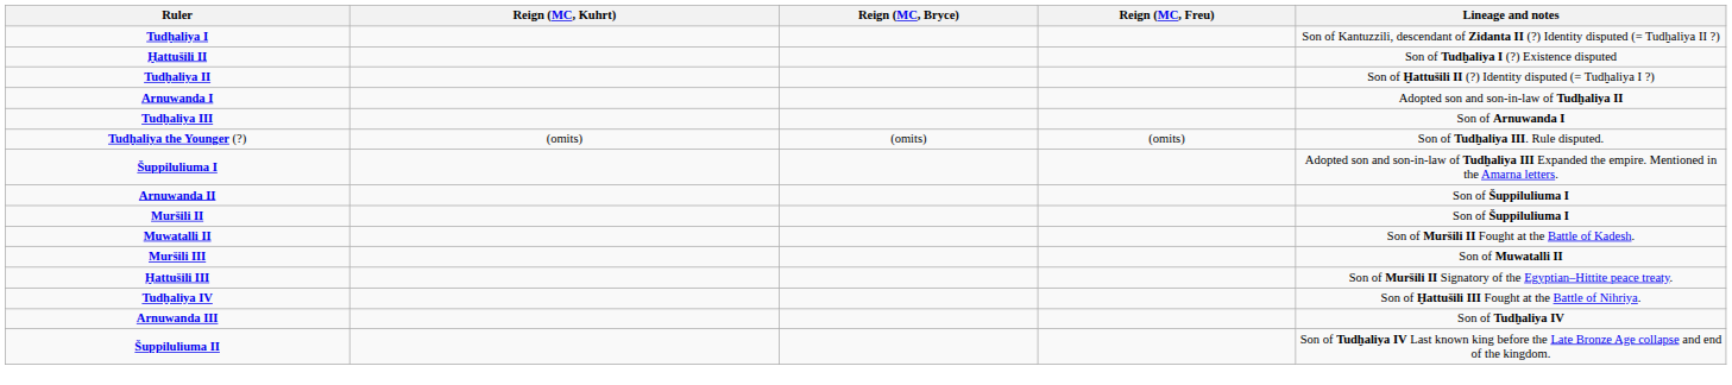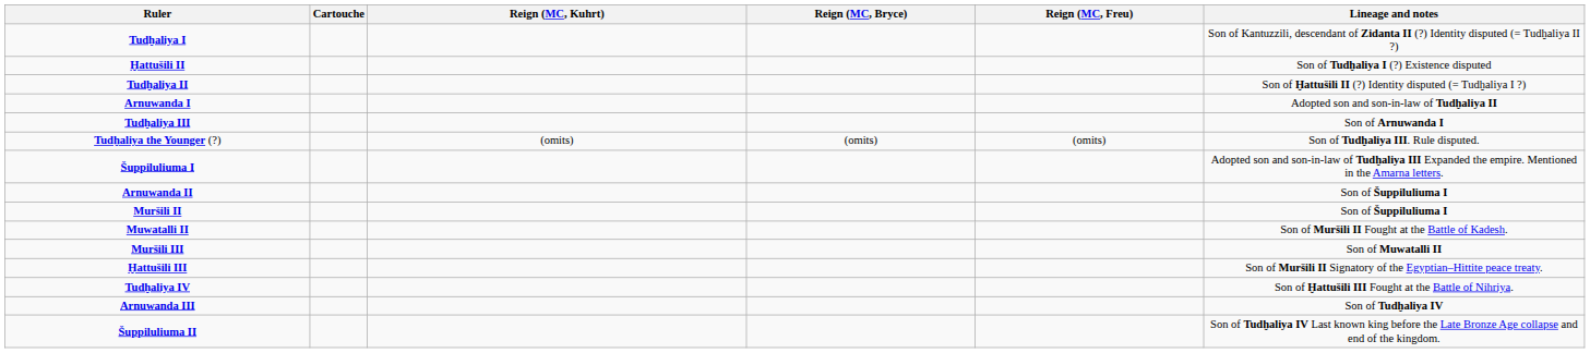+ column: Cartouche
